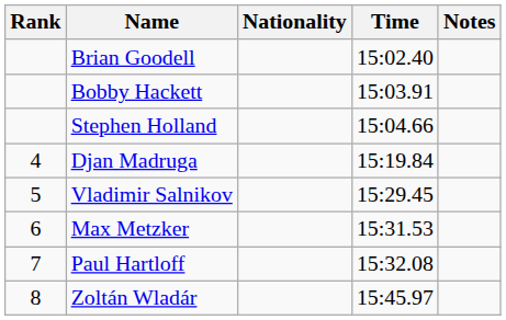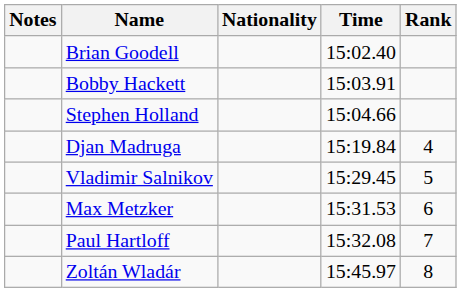columns swapped: Rank <-> Notes
